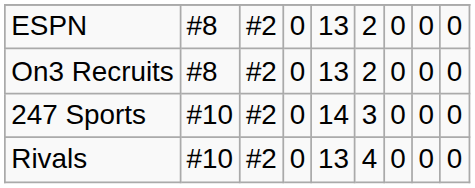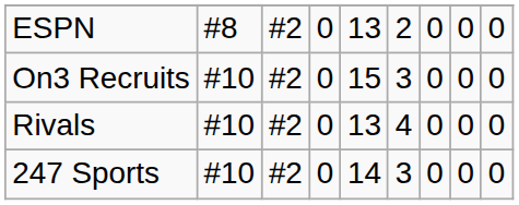On3 Recruits | column 2: #8 -> #10
On3 Recruits | column 5: 13 -> 15
On3 Recruits | column 6: 2 -> 3
rows swapped: Rivals <-> 247 Sports
